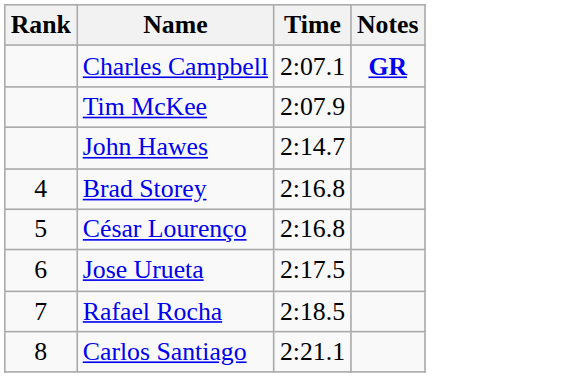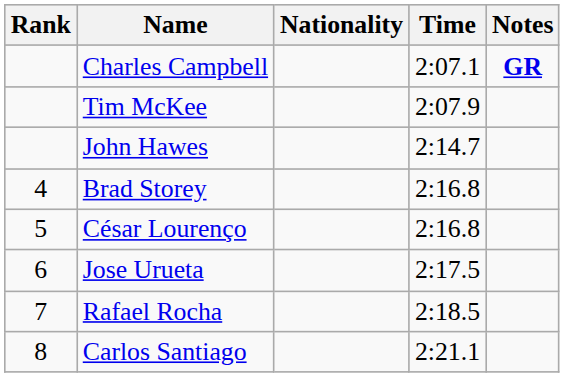+ column: Nationality
